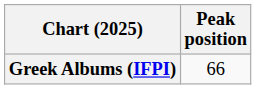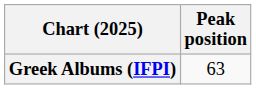Greek Albums (IFPI) | Peak position: 66 -> 63
